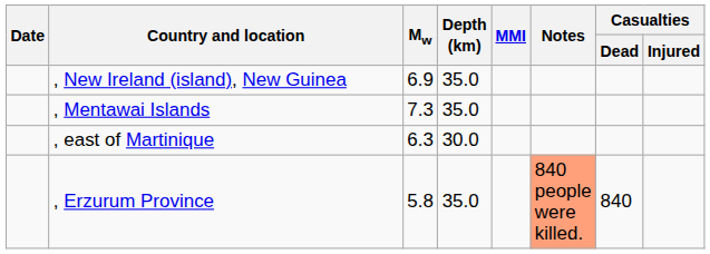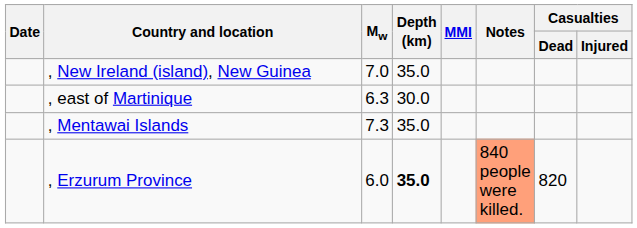, New Ireland (island), New Guinea | Mw: 6.9 -> 7.0
rows swapped: , Mentawai Islands <-> , east of Martinique
, Erzurum Province | Mw: 5.8 -> 6.0
, Erzurum Province | Depth (km): normal -> bold
, Erzurum Province | Casualties / Dead: 840 -> 820
